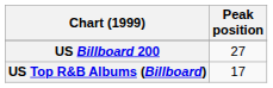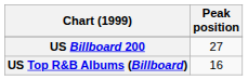US Top R&B Albums (Billboard) | Peak position: 17 -> 16
